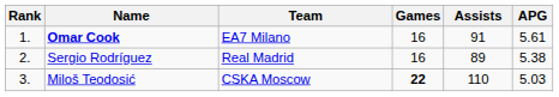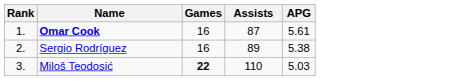- column: Team | EA7 Milano | Real Madrid | CSKA Moscow
Omar Cook | Assists: 91 -> 87
